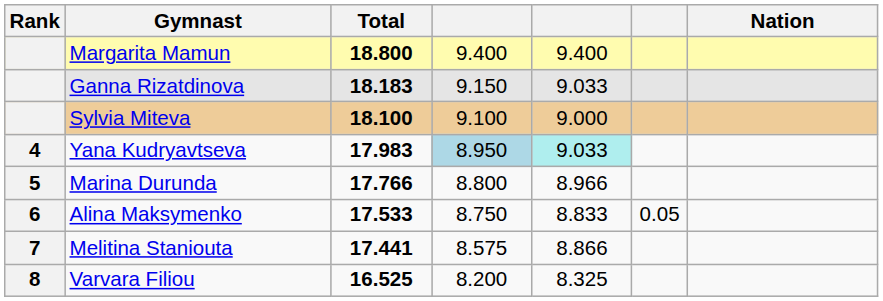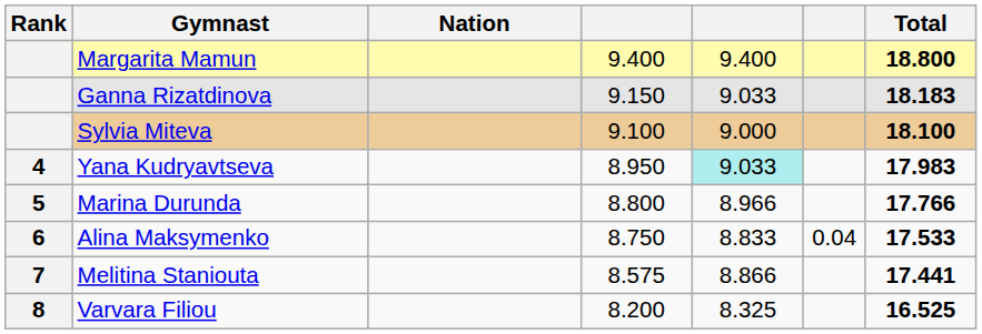columns swapped: Nation <-> Total
Yana Kudryavtseva | column 4: lightblue background -> no background
Alina Maksymenko | column 6: 0.05 -> 0.04
